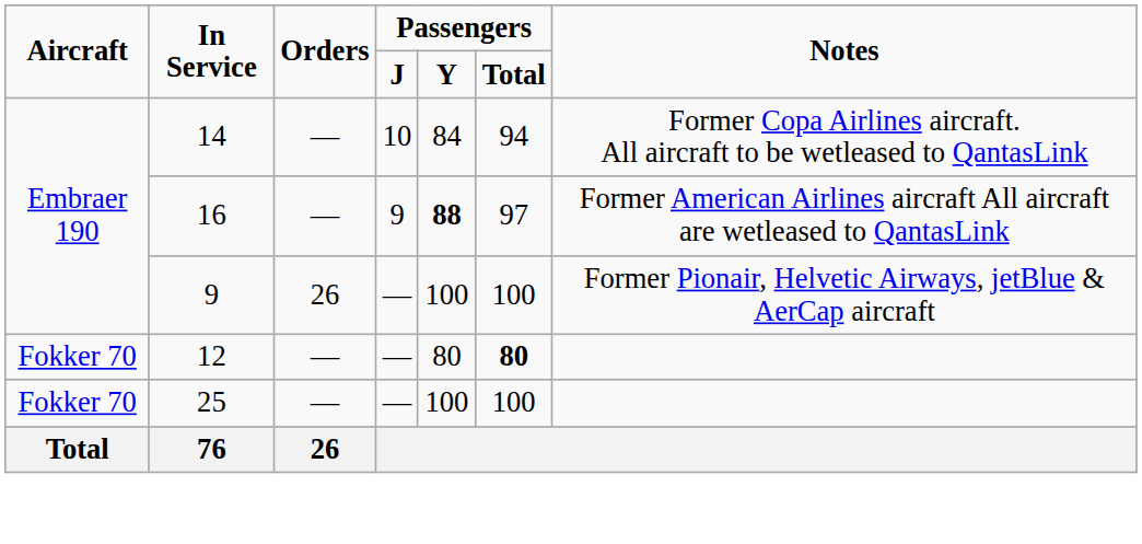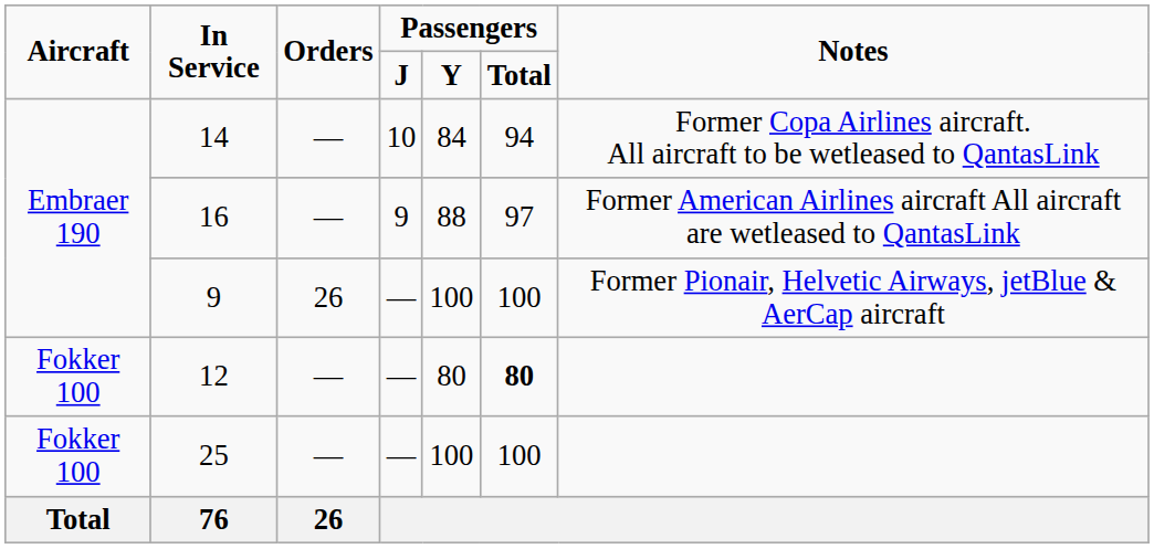16 | column 5: bold -> normal
12 | Aircraft: Fokker 70 -> Fokker 100
25 | Aircraft: Fokker 70 -> Fokker 100
